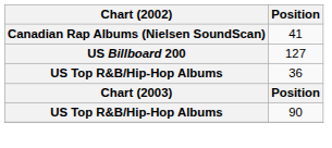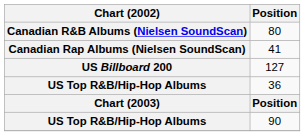+ row: Canadian R&B Albums (Nielsen SoundScan) | 80
